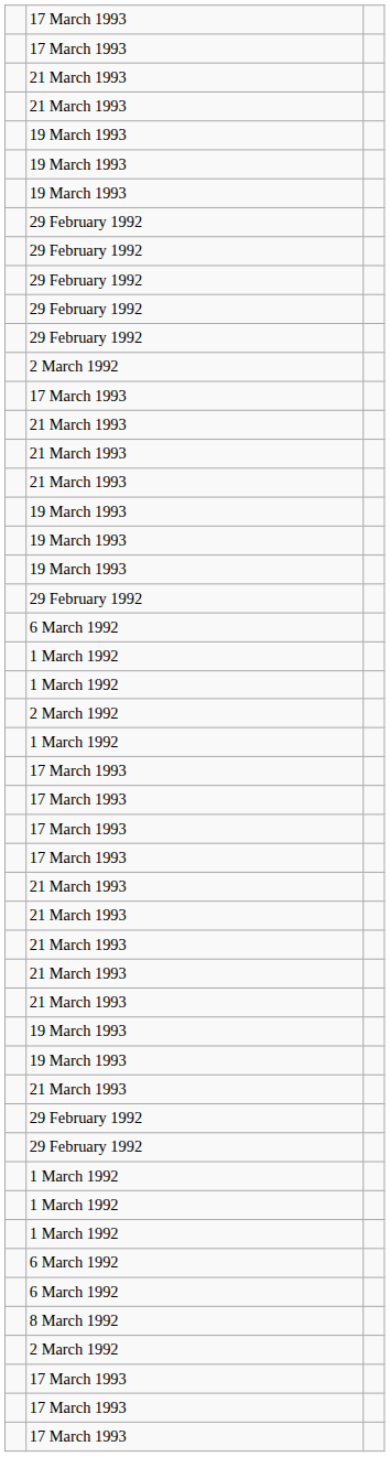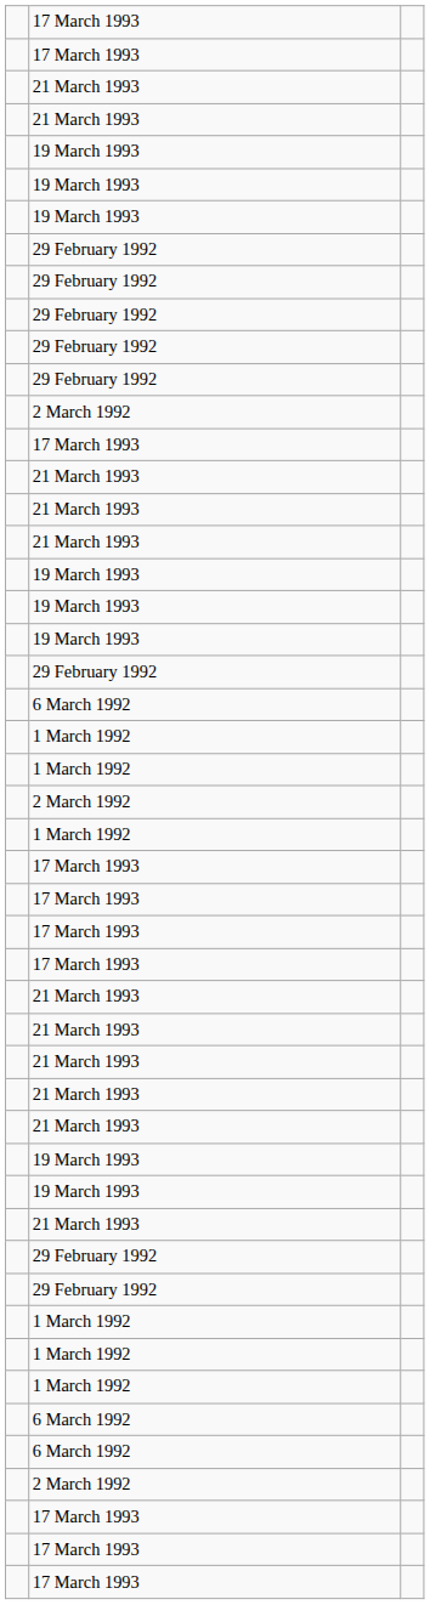- row: 8 March 1992
